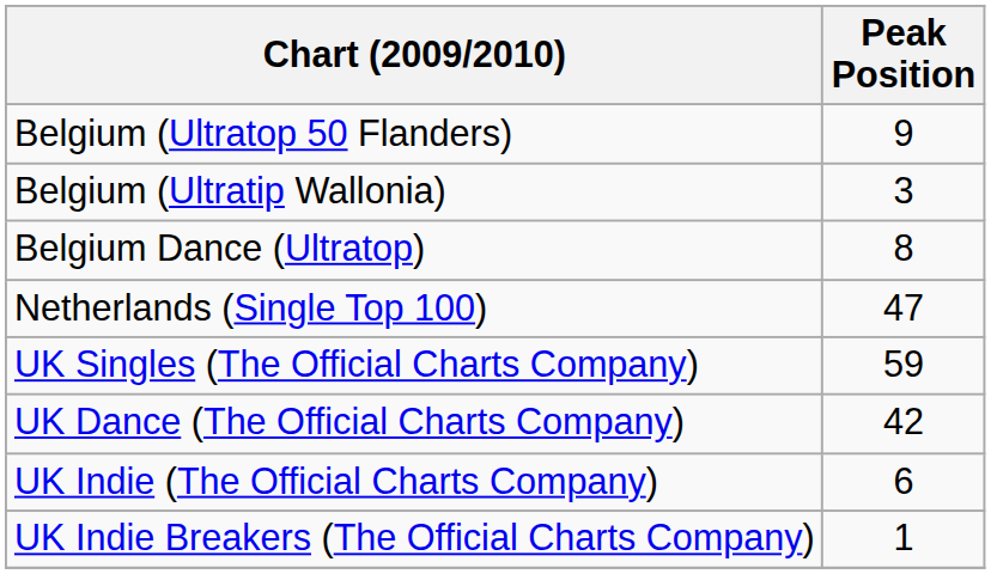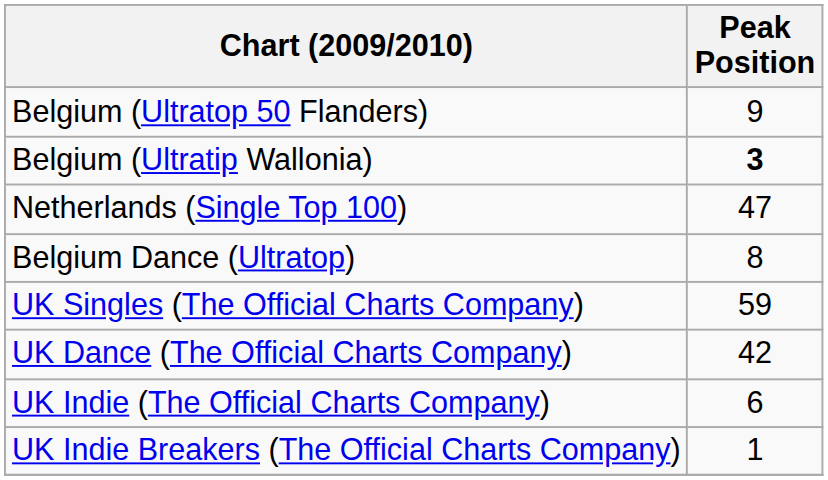Belgium (Ultratip Wallonia) | Peak Position: normal -> bold
rows swapped: Belgium Dance (Ultratop) <-> Netherlands (Single Top 100)
